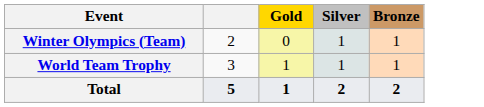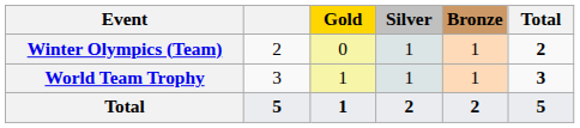+ column: Total | 2 | 3 | 5
